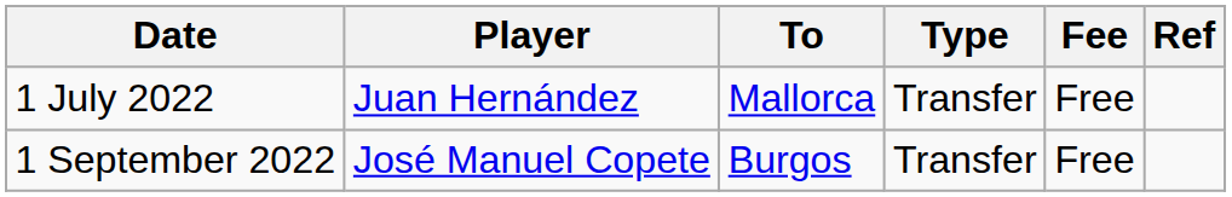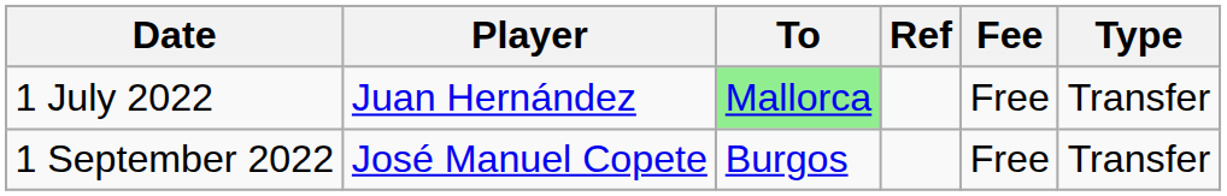columns swapped: Type <-> Ref
1 July 2022 | To: no background -> lightgreen background
